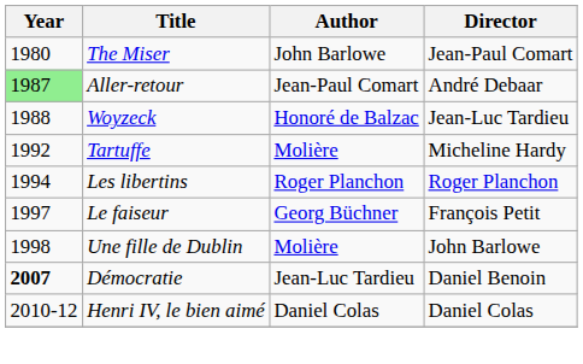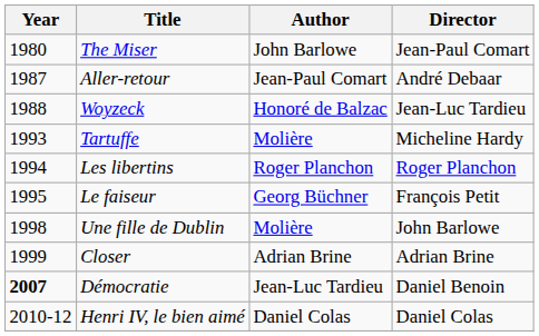Aller-retour | Year: lightgreen background -> no background
Tartuffe | Year: 1992 -> 1993
Le faiseur | Year: 1997 -> 1995
+ row: 1999 | Closer | Adrian Brine | Adrian Brine
